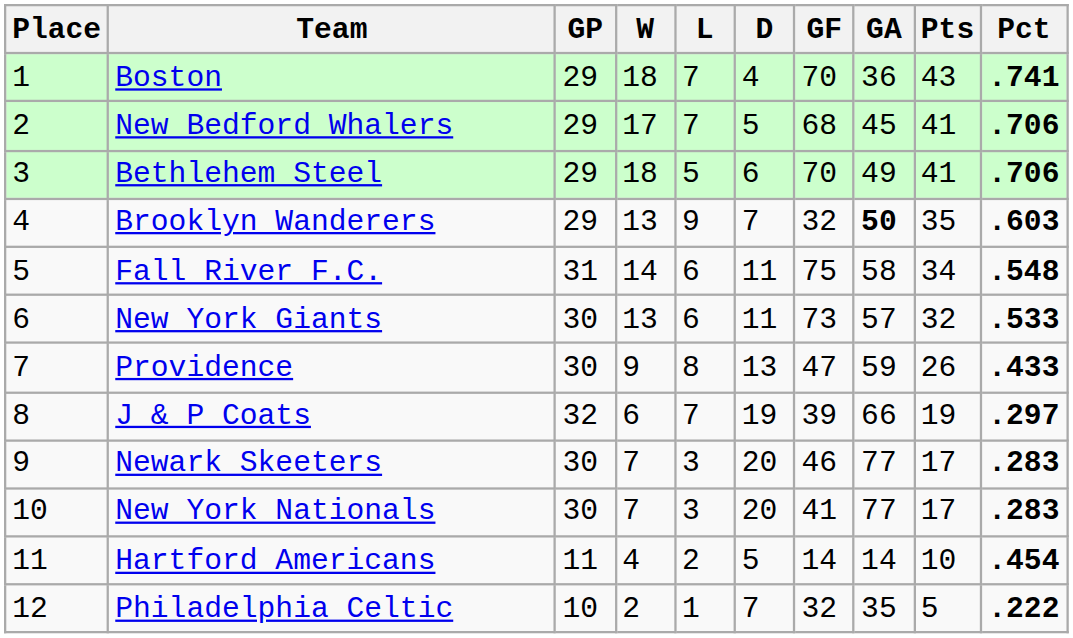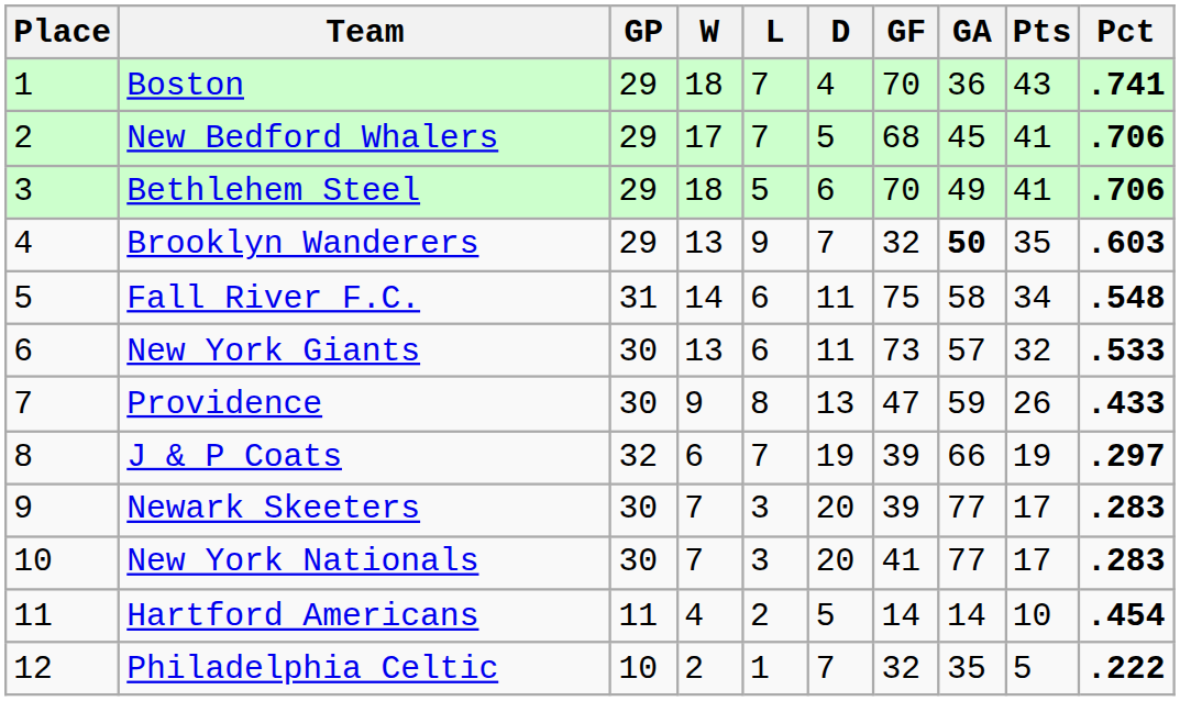Newark Skeeters | GF: 46 -> 39
